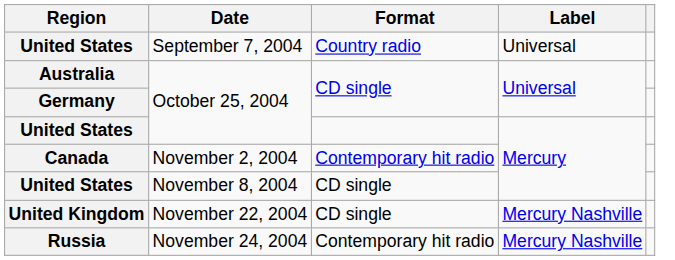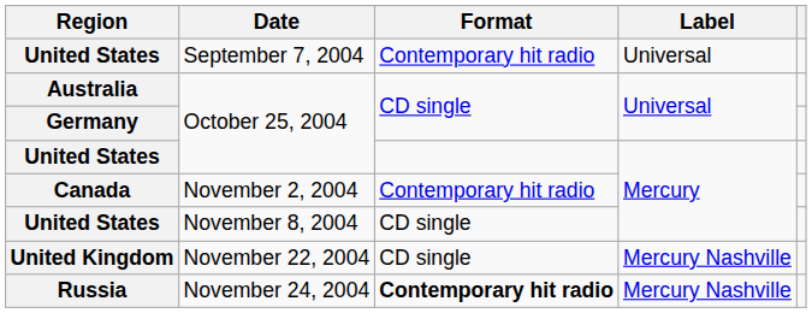United States / September 7, 2004 | Format: Country radio -> Contemporary hit radio
Russia | Format: normal -> bold
